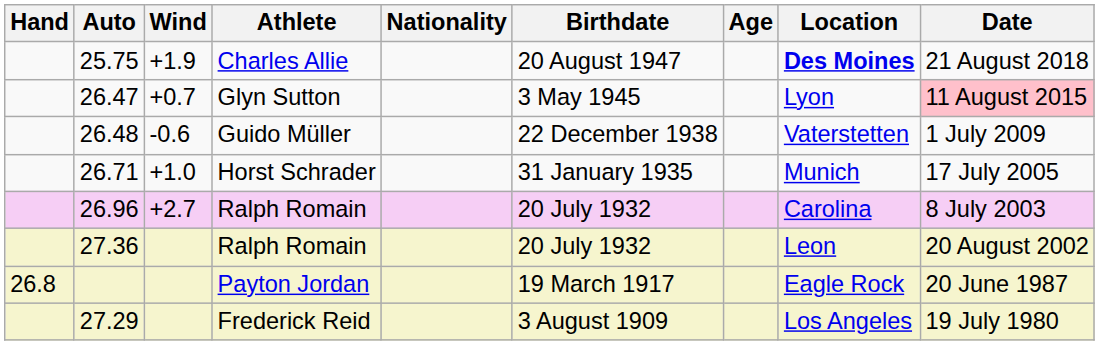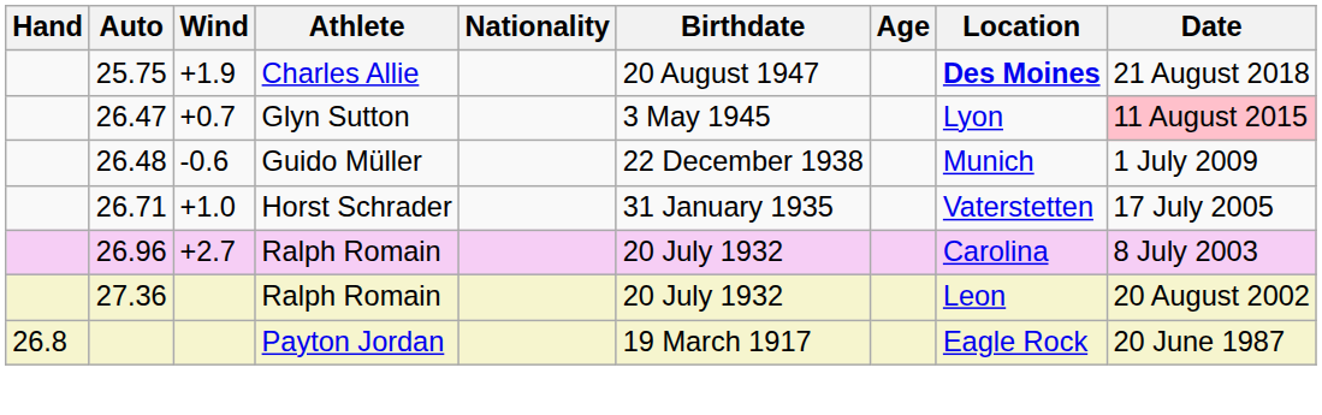26.48 | Location: Vaterstetten -> Munich
26.71 | Location: Munich -> Vaterstetten
- row: 27.29 | Frederick Reid | 3 August 1909 | Los Angeles | 19 July 1980
